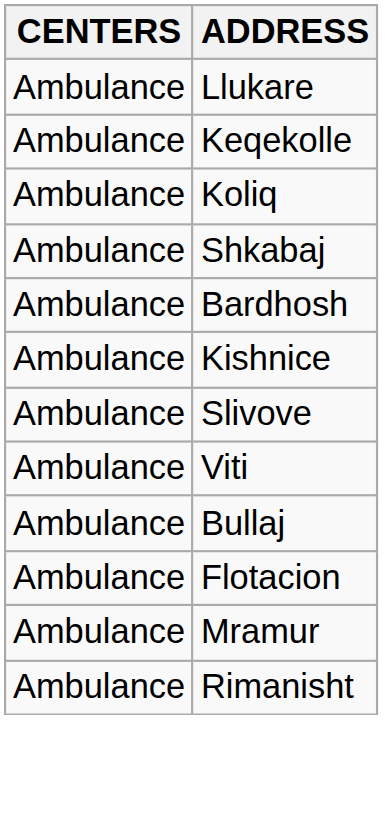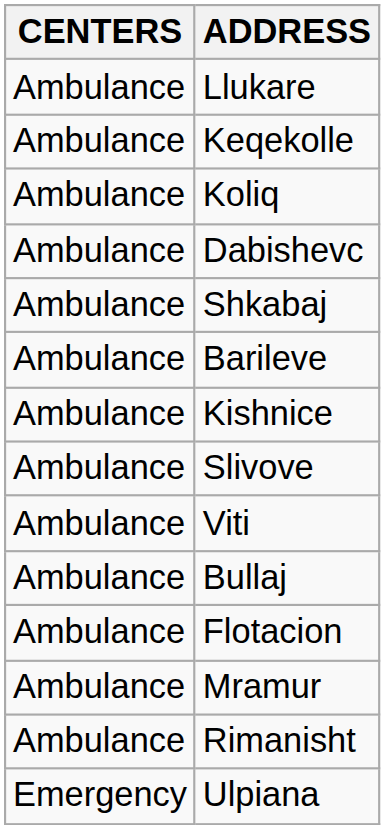+ row: Ambulance | Dabishevc
+ row: Ambulance | Barileve
- row: Ambulance | Bardhosh
+ row: Emergency | Ulpiana
